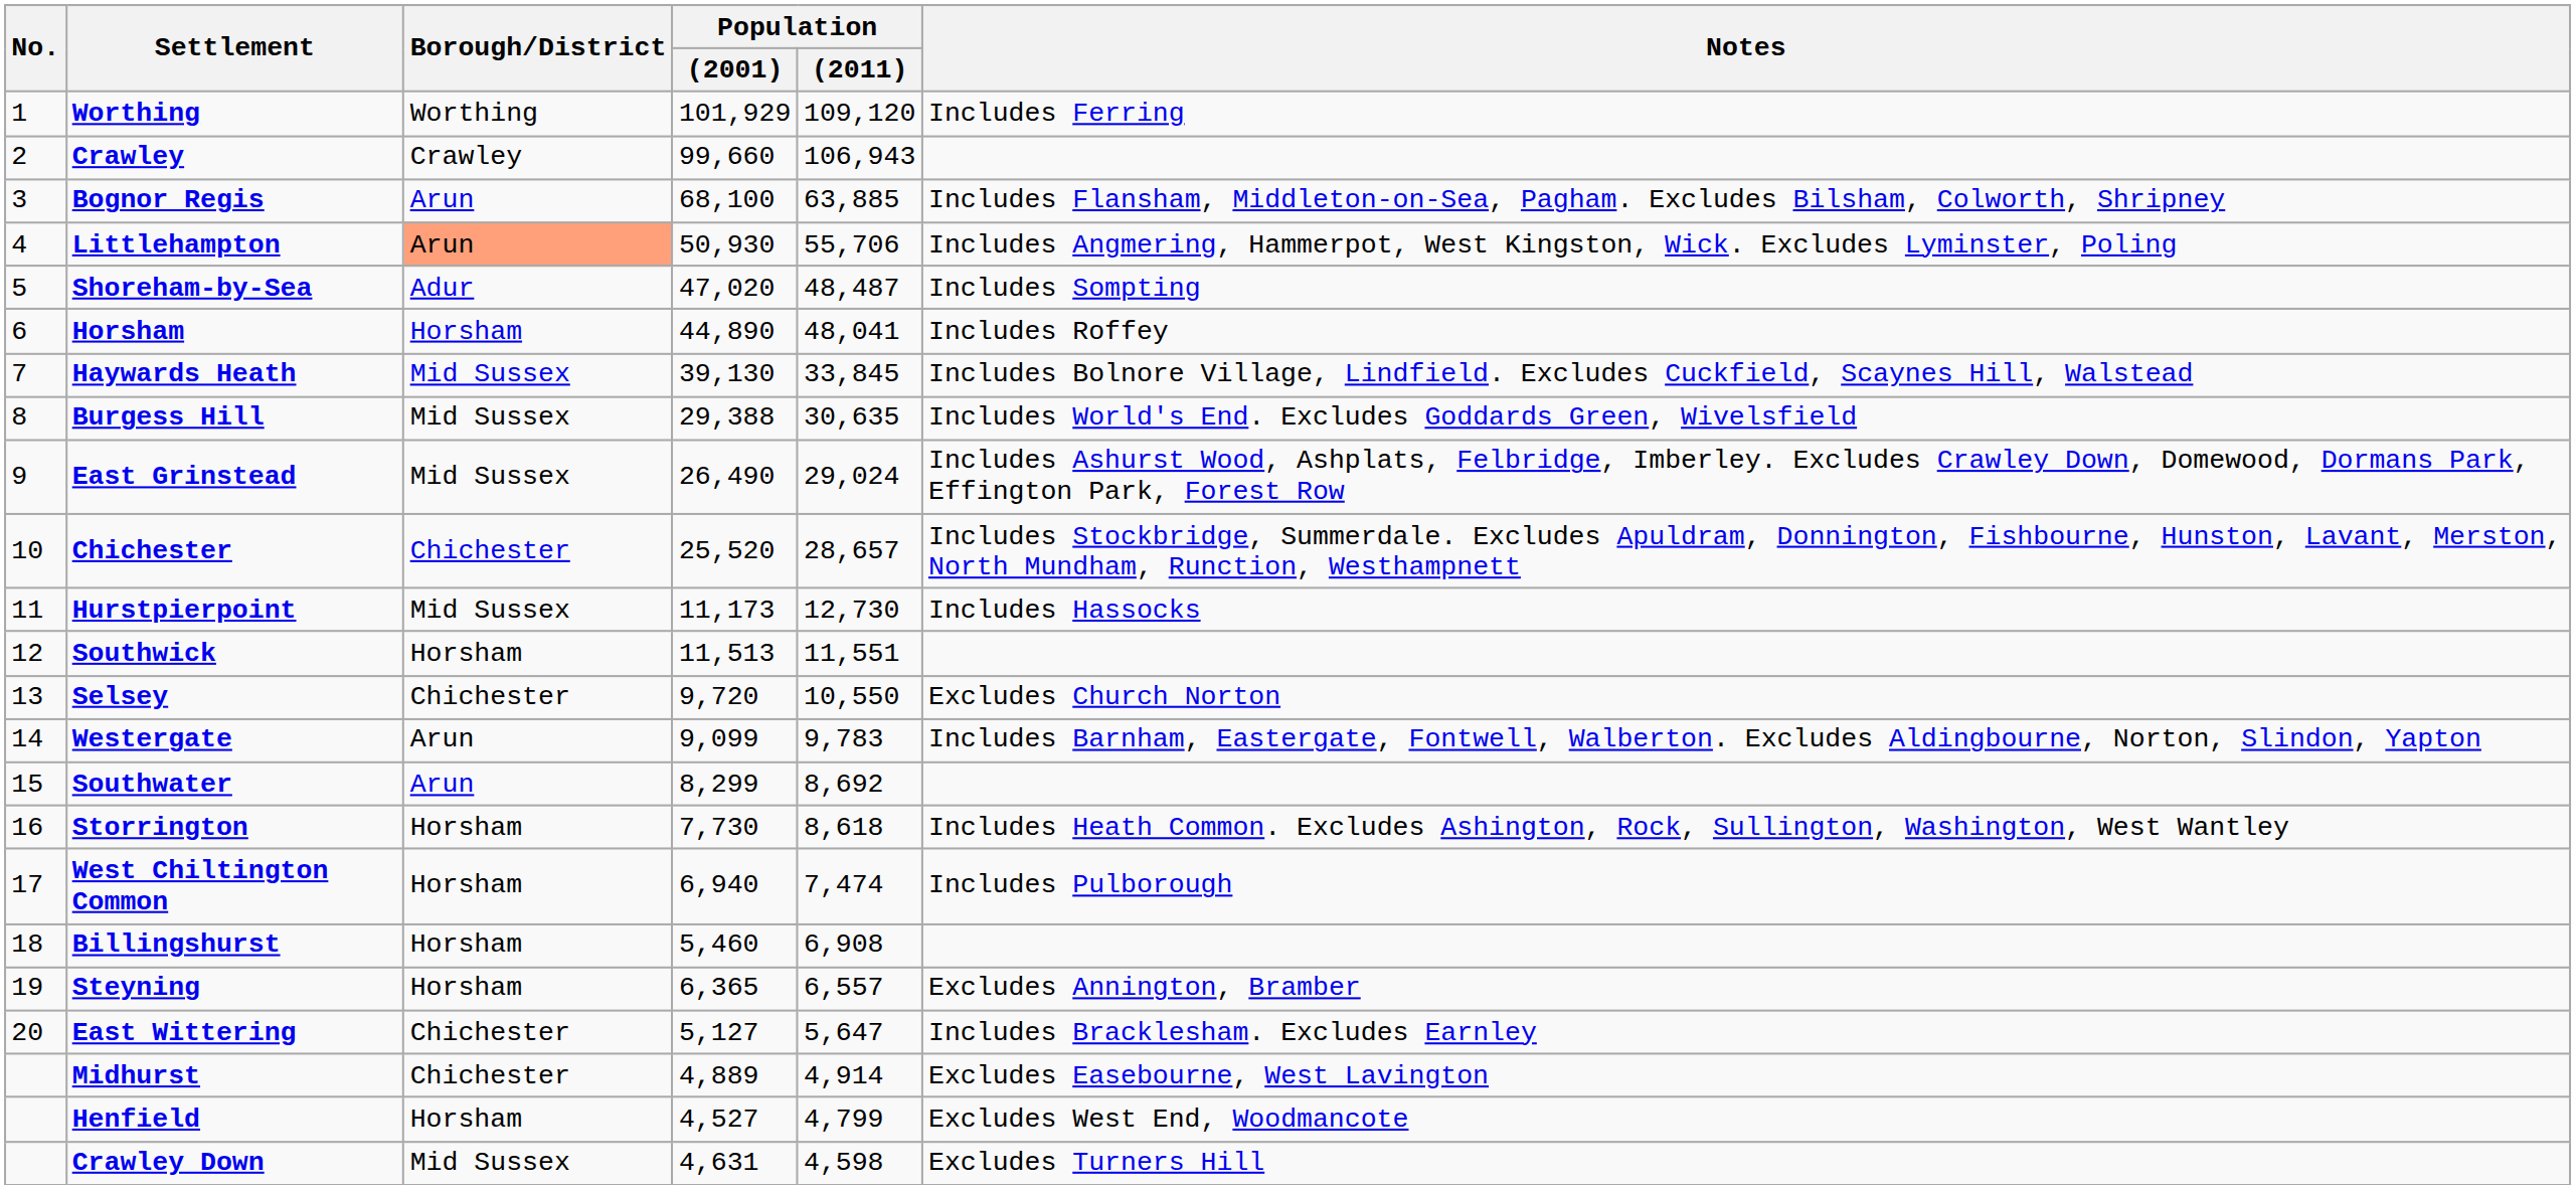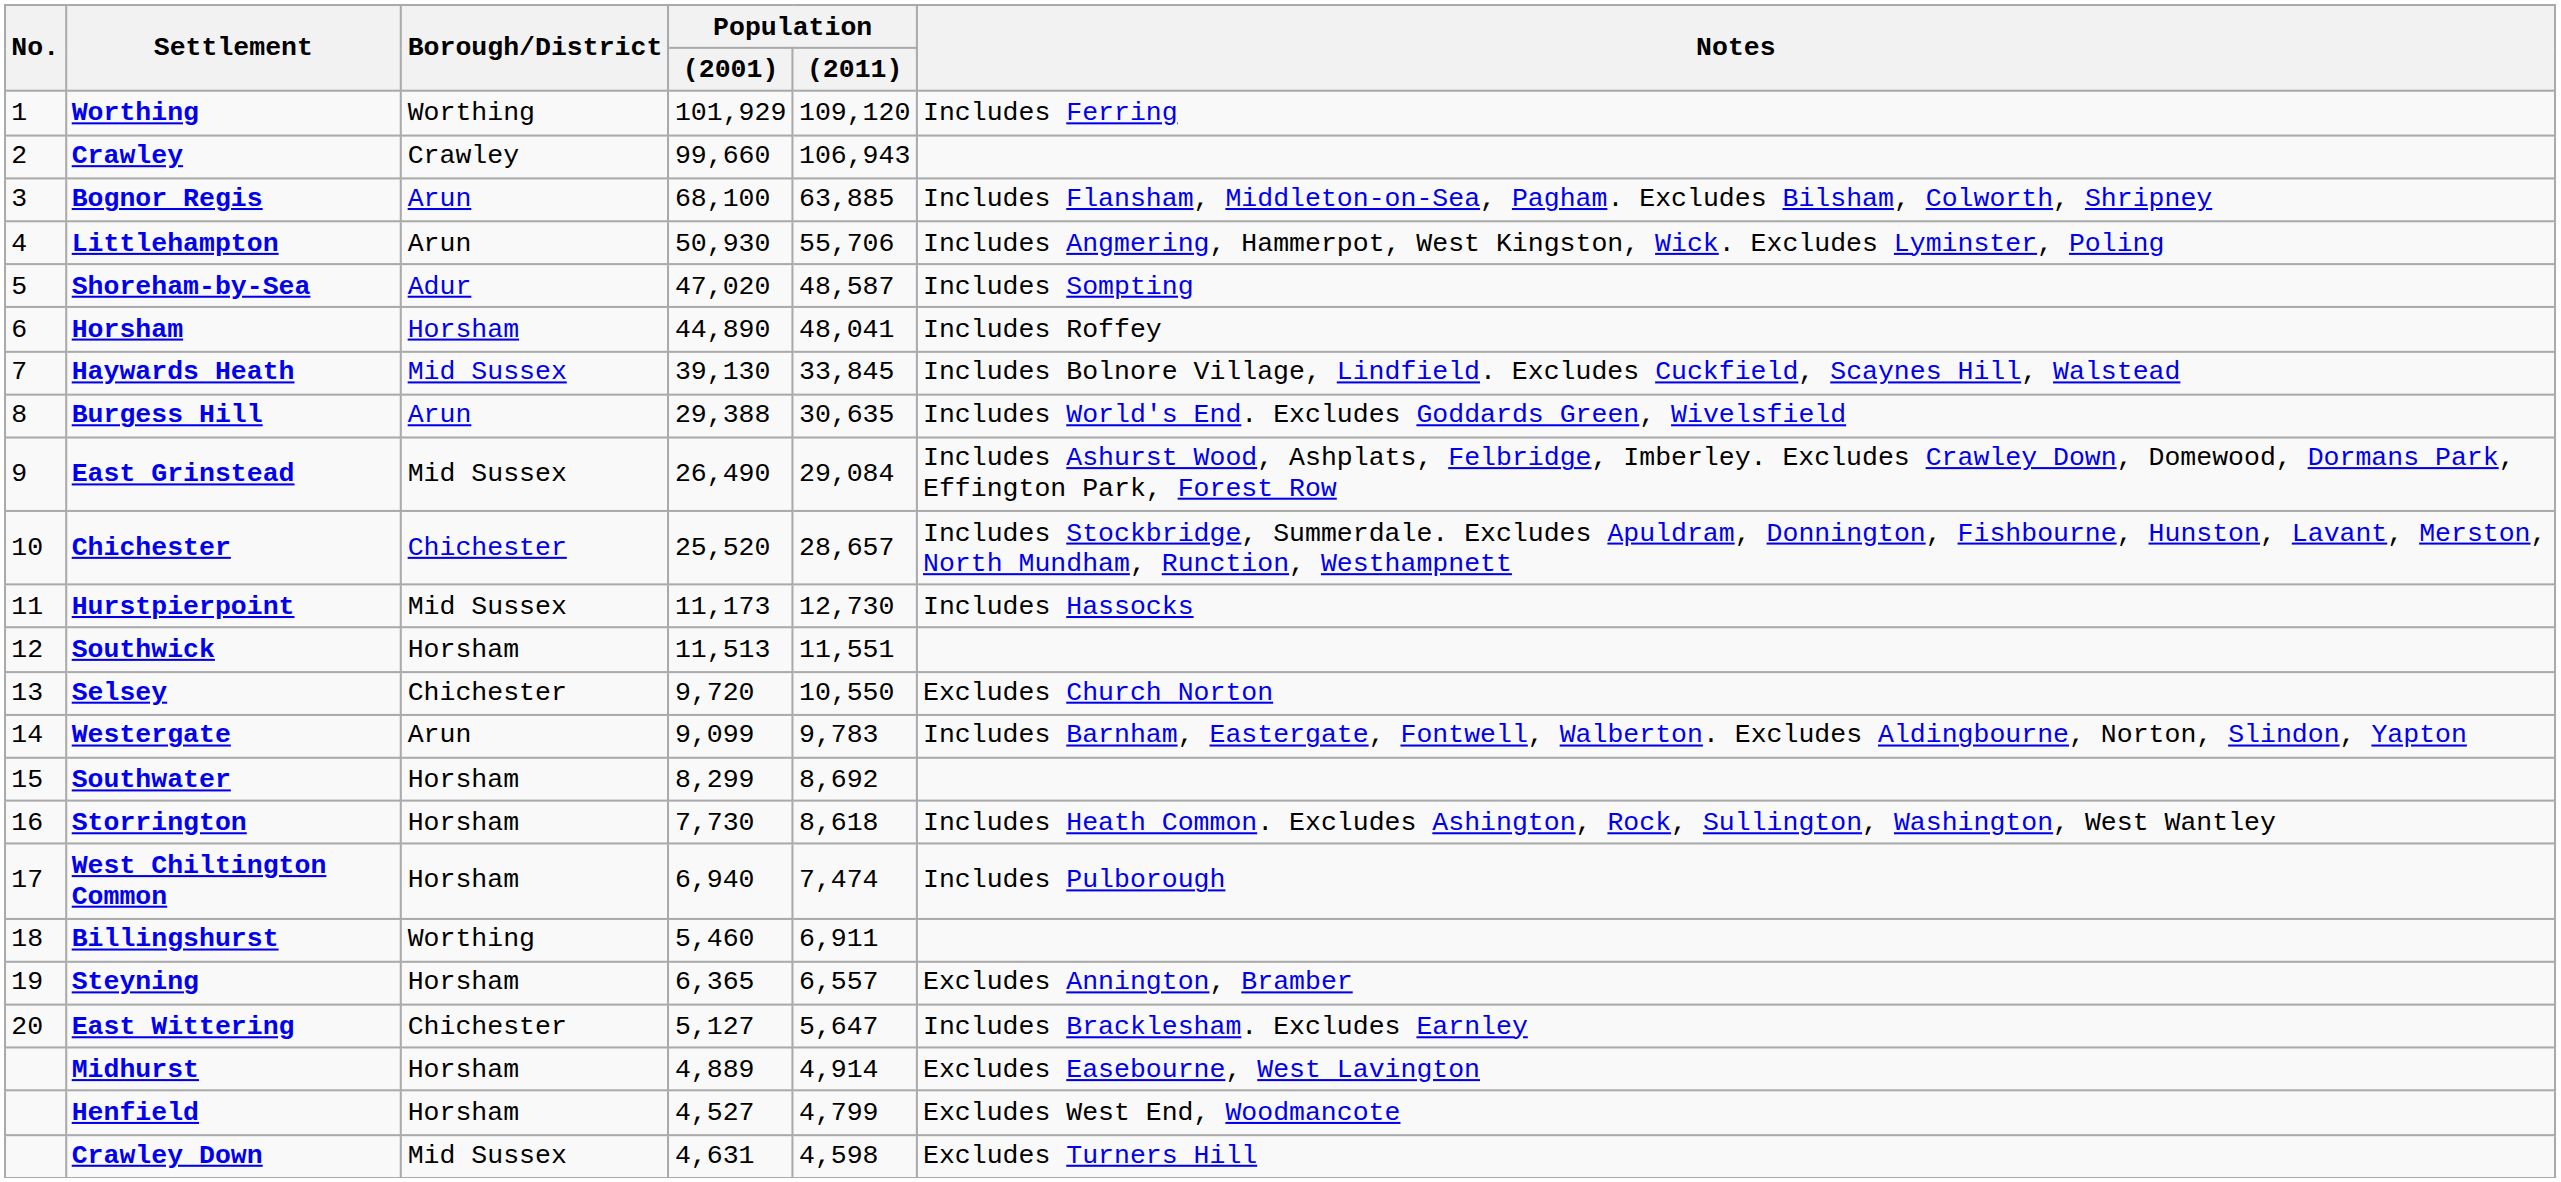Littlehampton | Borough/District: lightsalmon background -> no background
Shoreham-by-Sea | Population / (2011): 48,487 -> 48,587
Burgess Hill | Borough/District: Mid Sussex -> Arun
East Grinstead | Population / (2011): 29,024 -> 29,084
Southwater | Borough/District: Arun -> Horsham
Billingshurst | Borough/District: Horsham -> Worthing
Billingshurst | Population / (2011): 6,908 -> 6,911
Midhurst | Borough/District: Chichester -> Horsham
